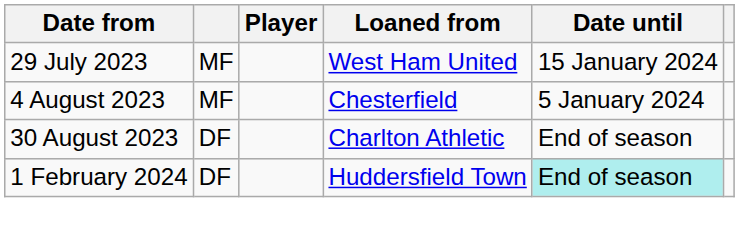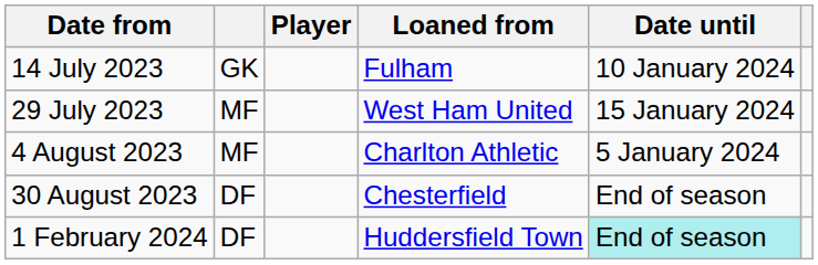+ row: 14 July 2023 | GK | Fulham | 10 January 2024
4 August 2023 | Loaned from: Chesterfield -> Charlton Athletic
30 August 2023 | Loaned from: Charlton Athletic -> Chesterfield
